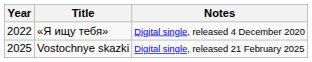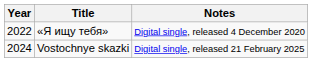Vostochnye skazki | Year: 2025 -> 2024
